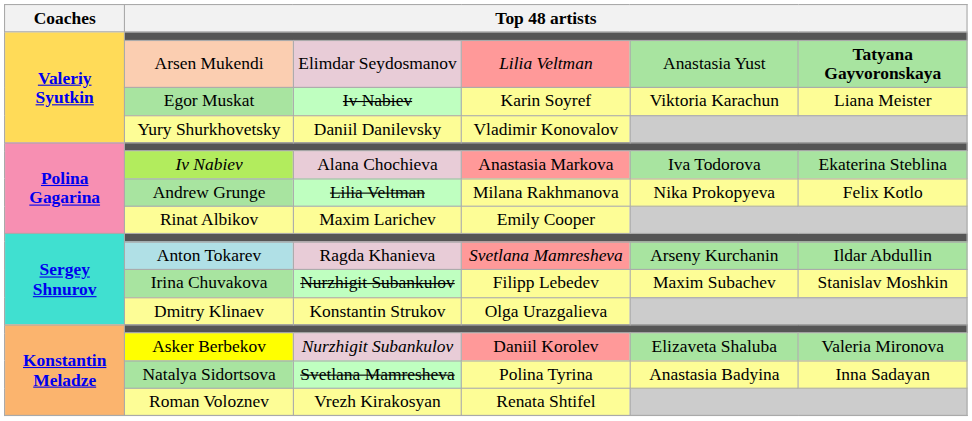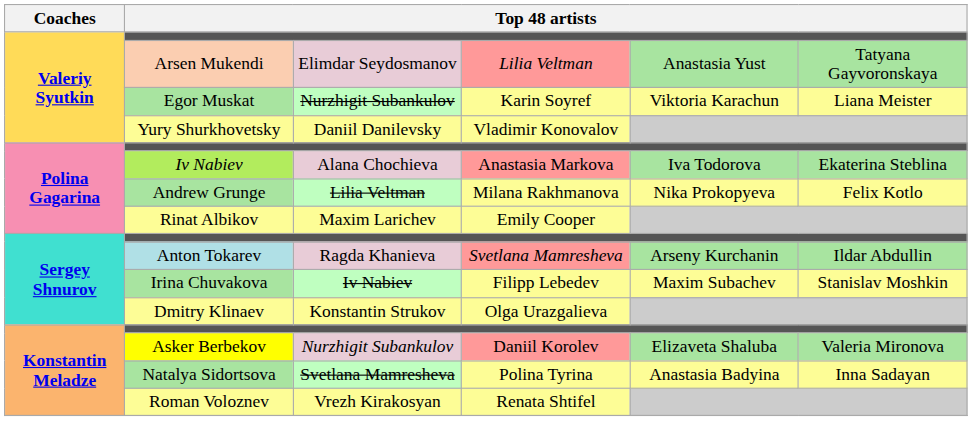Arsen Mukendi | column 6: bold -> normal
Egor Muskat | column 3: Iv Nabiev -> Nurzhigit Subankulov
Irina Chuvakova | column 3: Nurzhigit Subankulov -> Iv Nabiev
